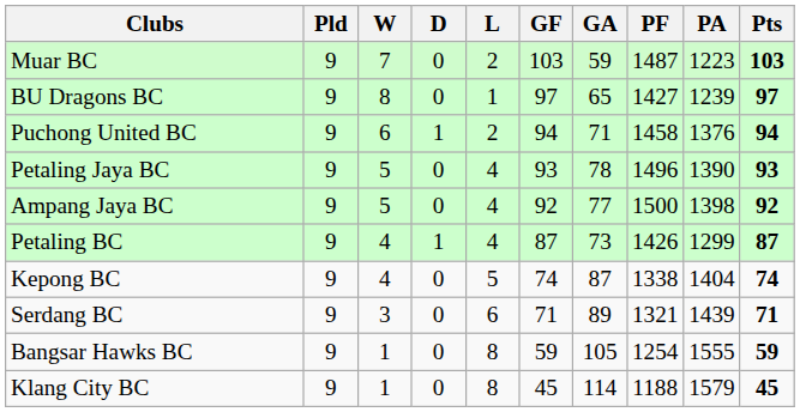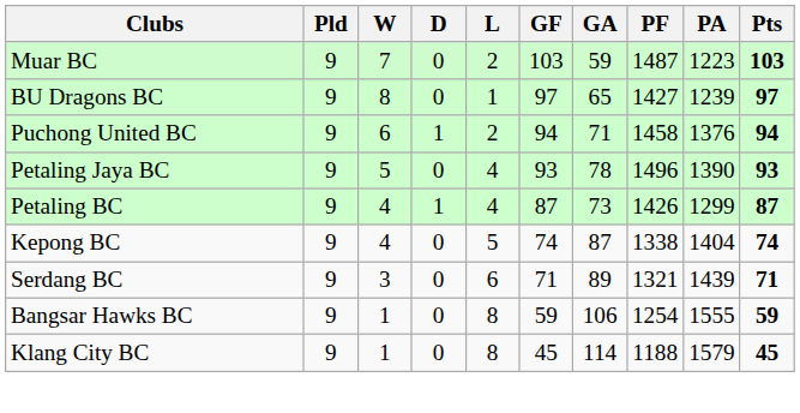- row: Ampang Jaya BC | 9 | 5 | 0 | 4 | 92 | 77 | 1500 | 1398 | 92
Bangsar Hawks BC | GA: 105 -> 106
